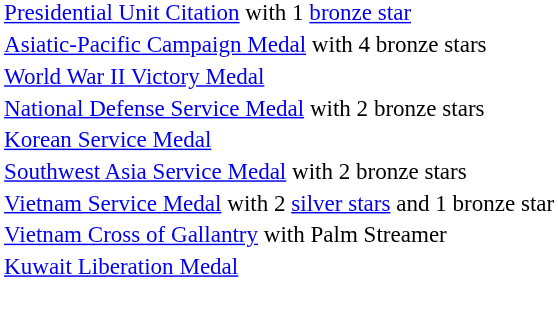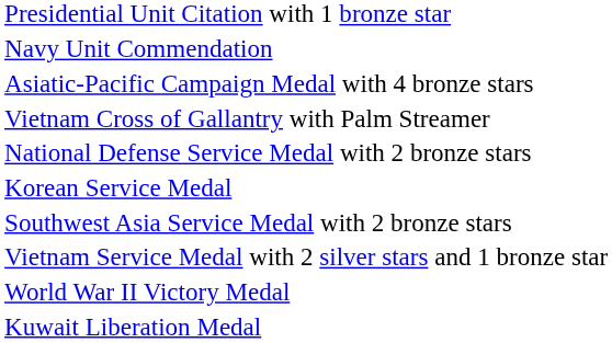+ row: Navy Unit Commendation
rows swapped: World War II Victory Medal <-> Vietnam Cross of Gallantry with Palm Streamer
